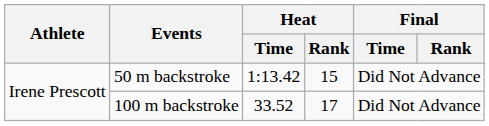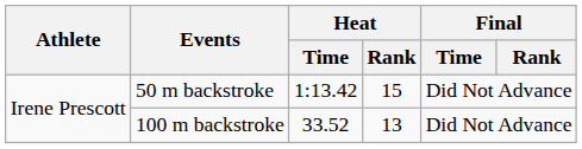100 m backstroke | Heat / Rank: 17 -> 13
